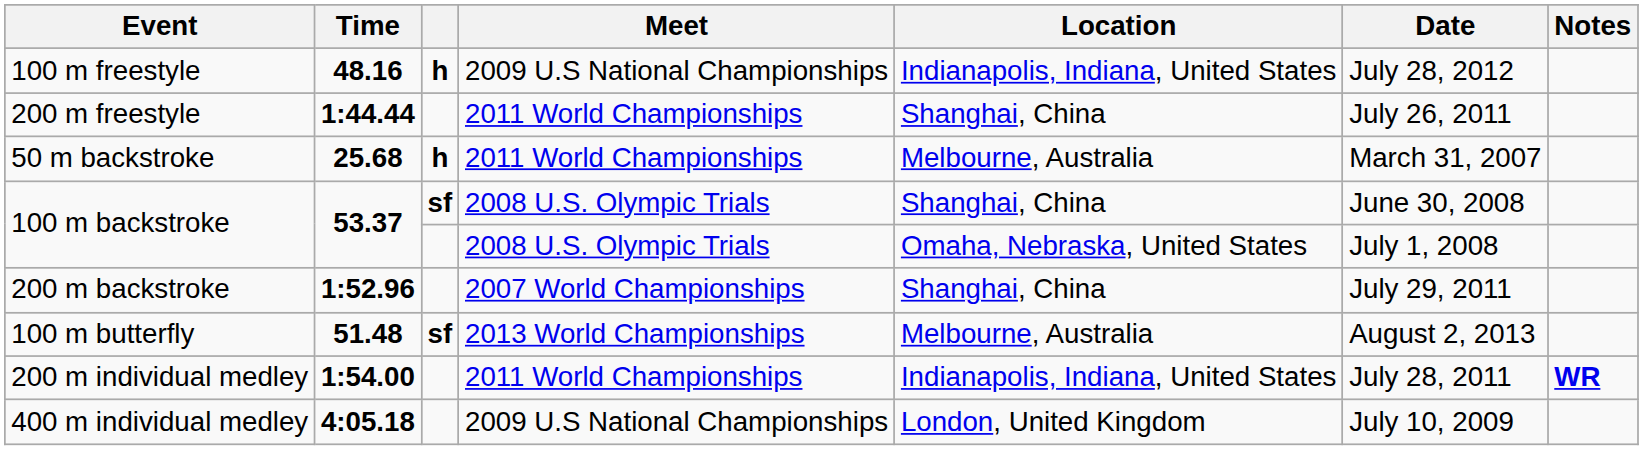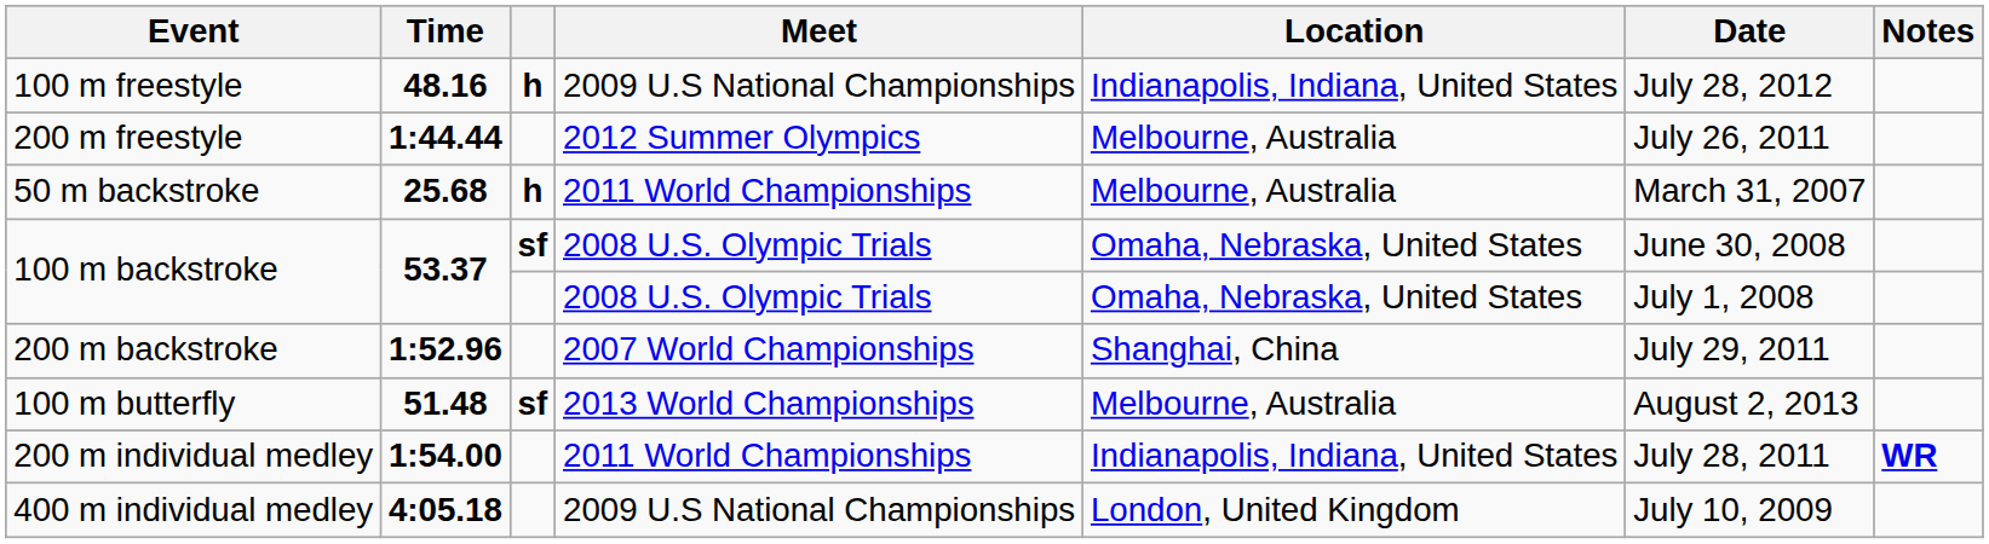200 m freestyle | Meet: 2011 World Championships -> 2012 Summer Olympics
200 m freestyle | Location: Shanghai, China -> Melbourne, Australia
100 m backstroke / sf | Location: Shanghai, China -> Omaha, Nebraska, United States
